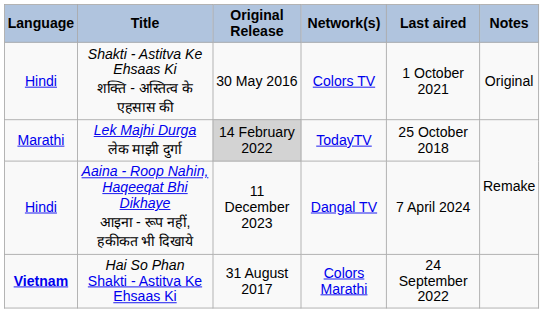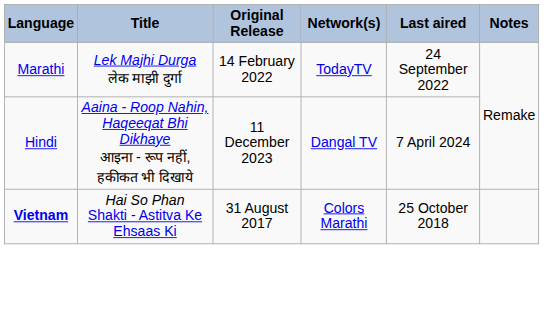- row: Hindi | Shakti - Astitva Ke Ehsaas Ki शक्ति - अस्तित्व के एहसास की | 30 May 2016 | Colors TV | 1 October 2021 | Original
Lek Majhi Durga लेक माझी दुर्गा | Original Release: lightgrey background -> no background
Lek Majhi Durga लेक माझी दुर्गा | Last aired: 25 October 2018 -> 24 September 2022
Hai So Phan Shakti - Astitva Ke Ehsaas Ki | Last aired: 24 September 2022 -> 25 October 2018
